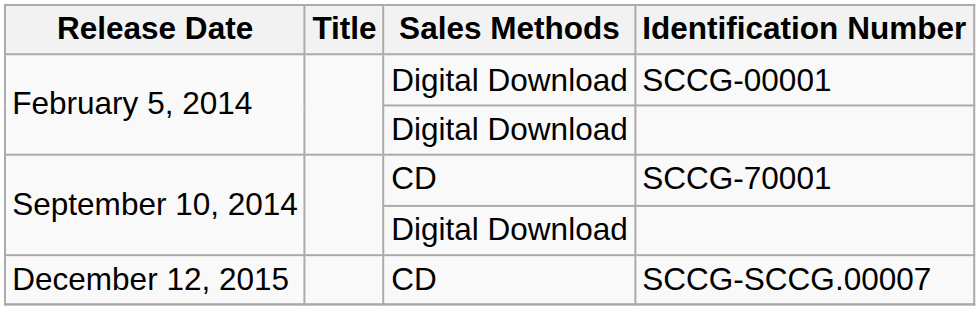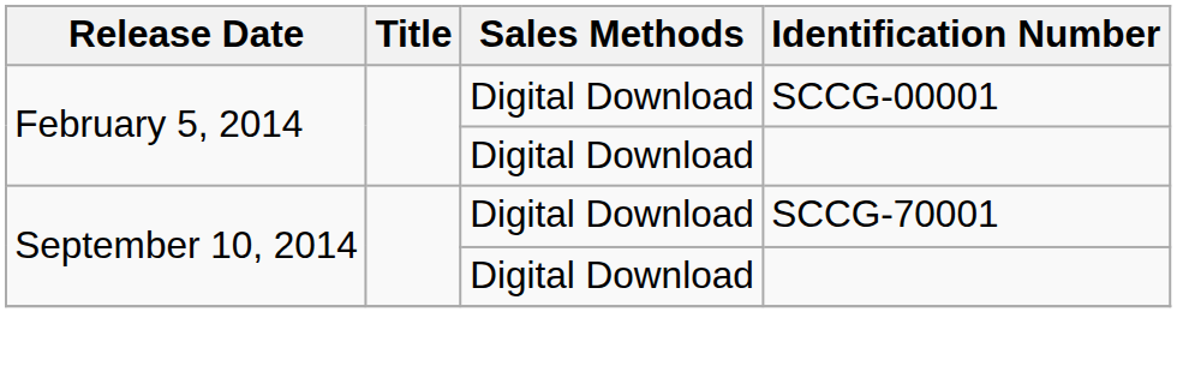SCCG-70001 | Sales Methods: CD -> Digital Download
- row: December 12, 2015 | CD | SCCG-SCCG.00007
